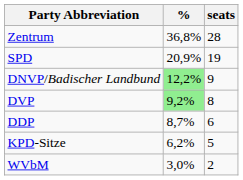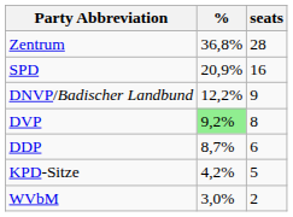SPD | seats: 19 -> 16
DNVP/Badischer Landbund | %: lightgreen background -> no background
KPD-Sitze | %: 6,2% -> 4,2%
